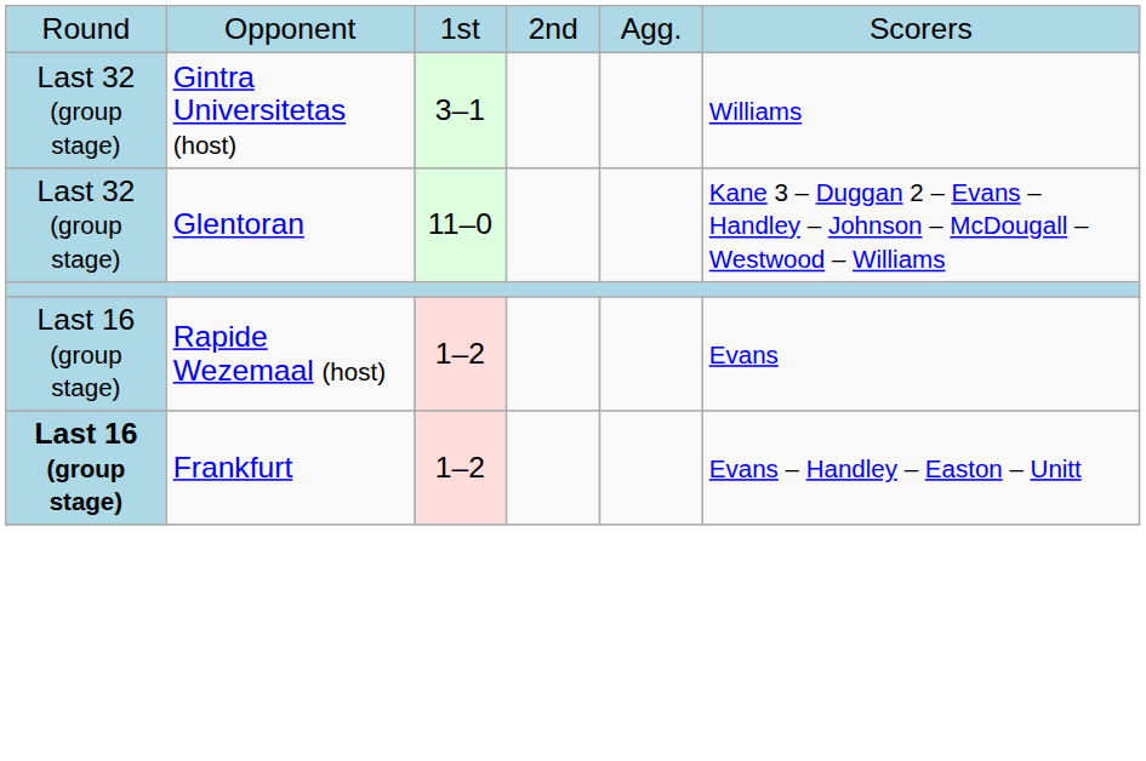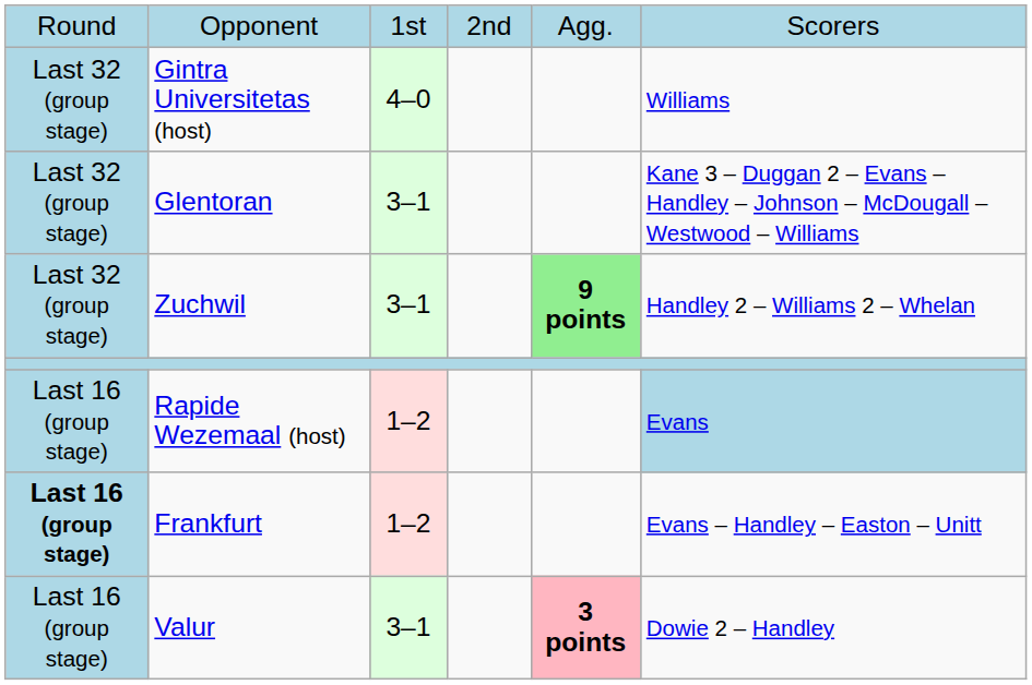Gintra Universitetas (host) | column 3: 3–1 -> 4–0
Glentoran | column 3: 11–0 -> 3–1
+ row: Last 32 (group stage) | Zuchwil | 3–1 | 9 points | Handley 2 – Williams 2 – Whelan
Rapide Wezemaal (host) | column 6: no background -> lightblue background
+ row: Last 16 (group stage) | Valur | 3–1 | 3 points | Dowie 2 – Handley
